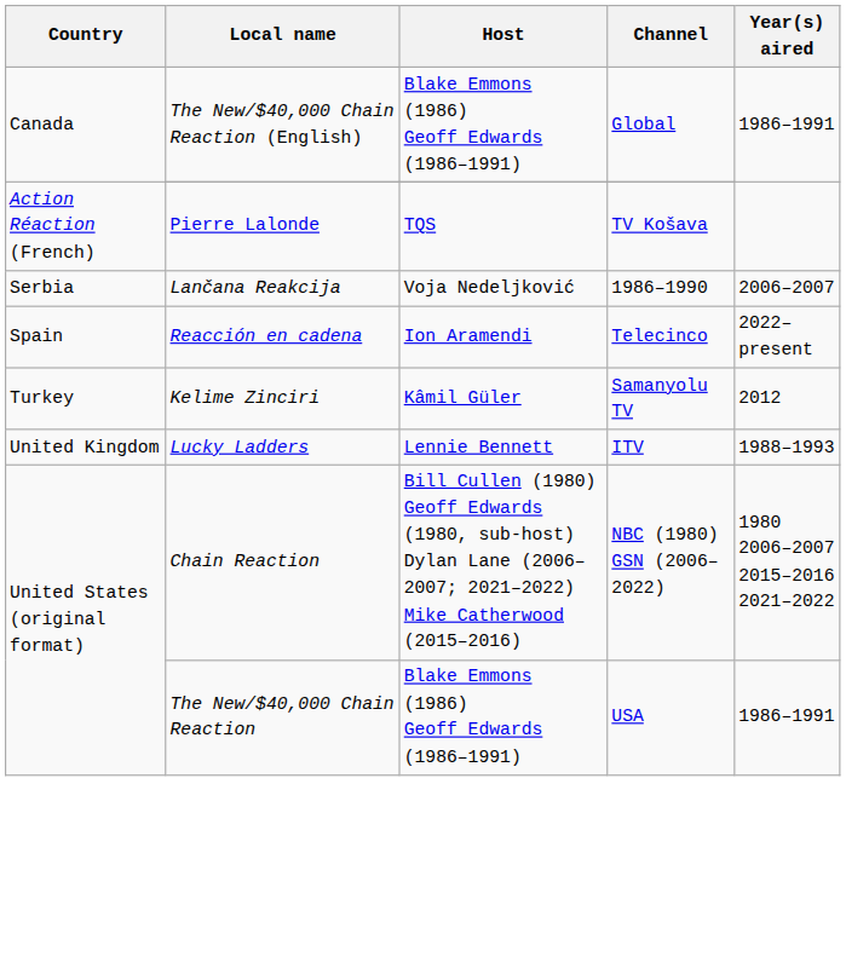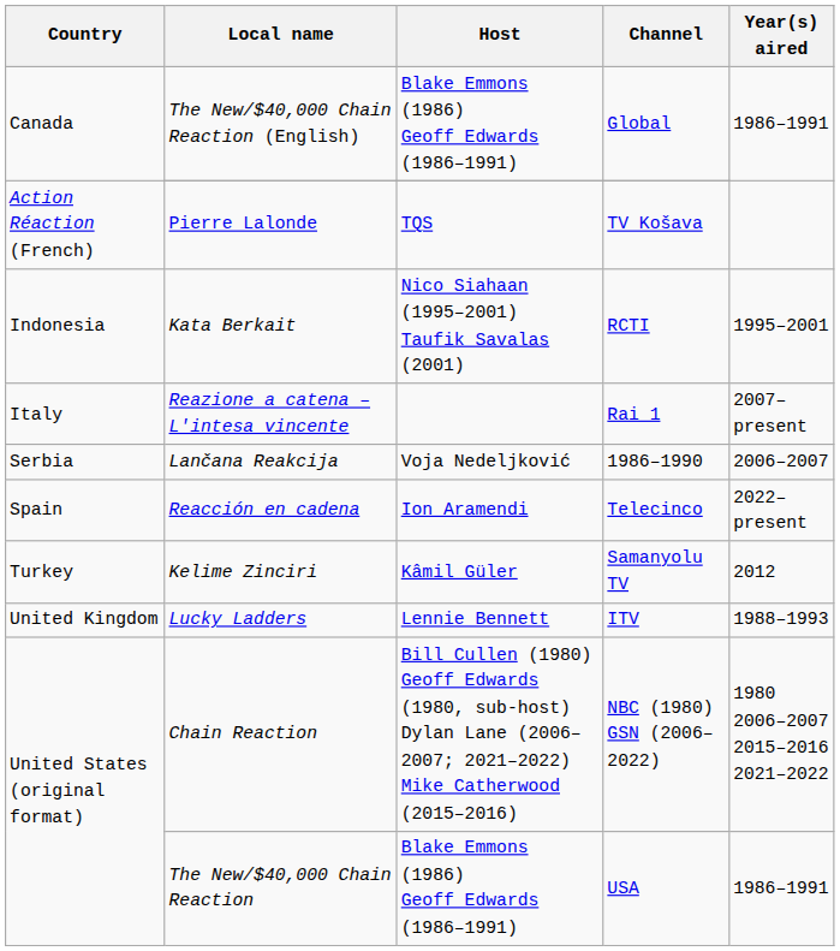+ row: Indonesia | Kata Berkait | Nico Siahaan (1995–2001) Taufik Savalas (2001) | RCTI | 1995–2001
+ row: Italy | Reazione a catena – L'intesa vincente | Rai 1 | 2007–present
